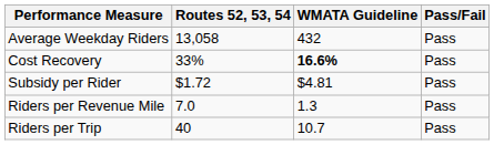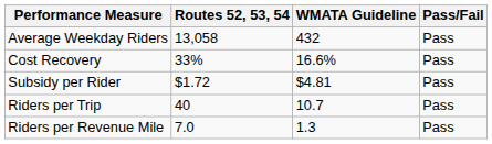Cost Recovery | WMATA Guideline: bold -> normal
rows swapped: Riders per Trip <-> Riders per Revenue Mile
